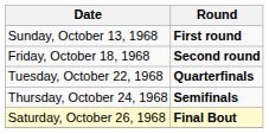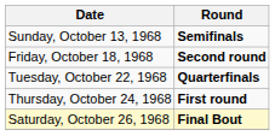Sunday, October 13, 1968 | Round: First round -> Semifinals
Thursday, October 24, 1968 | Round: Semifinals -> First round
